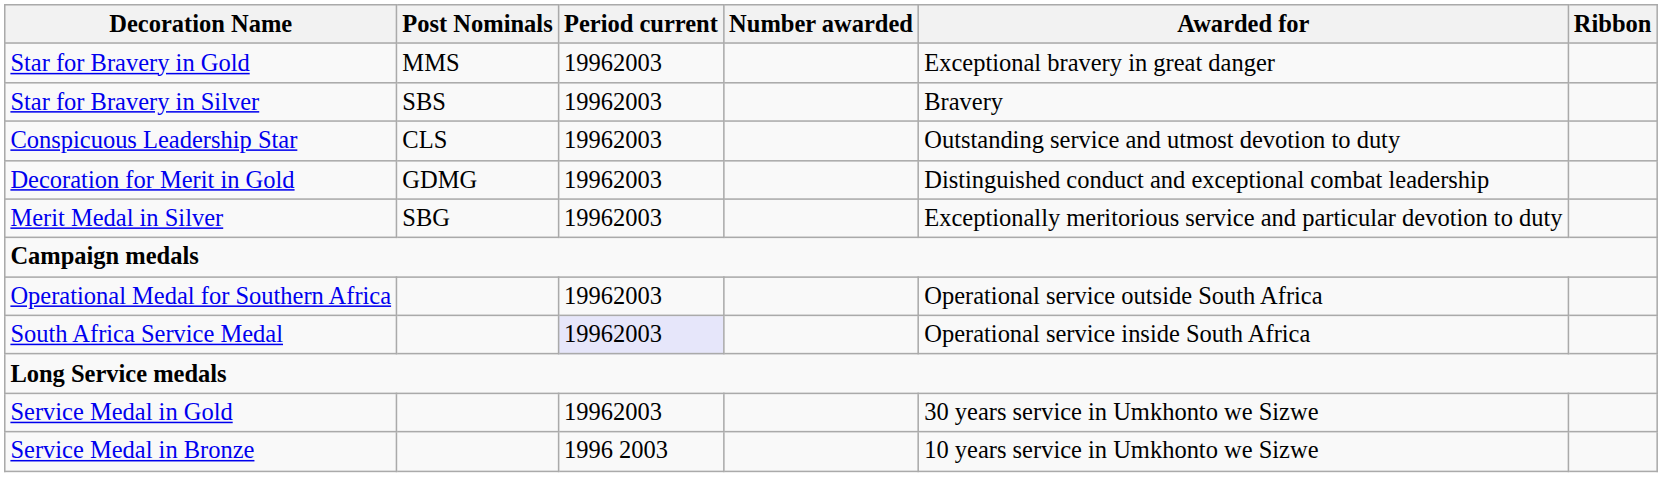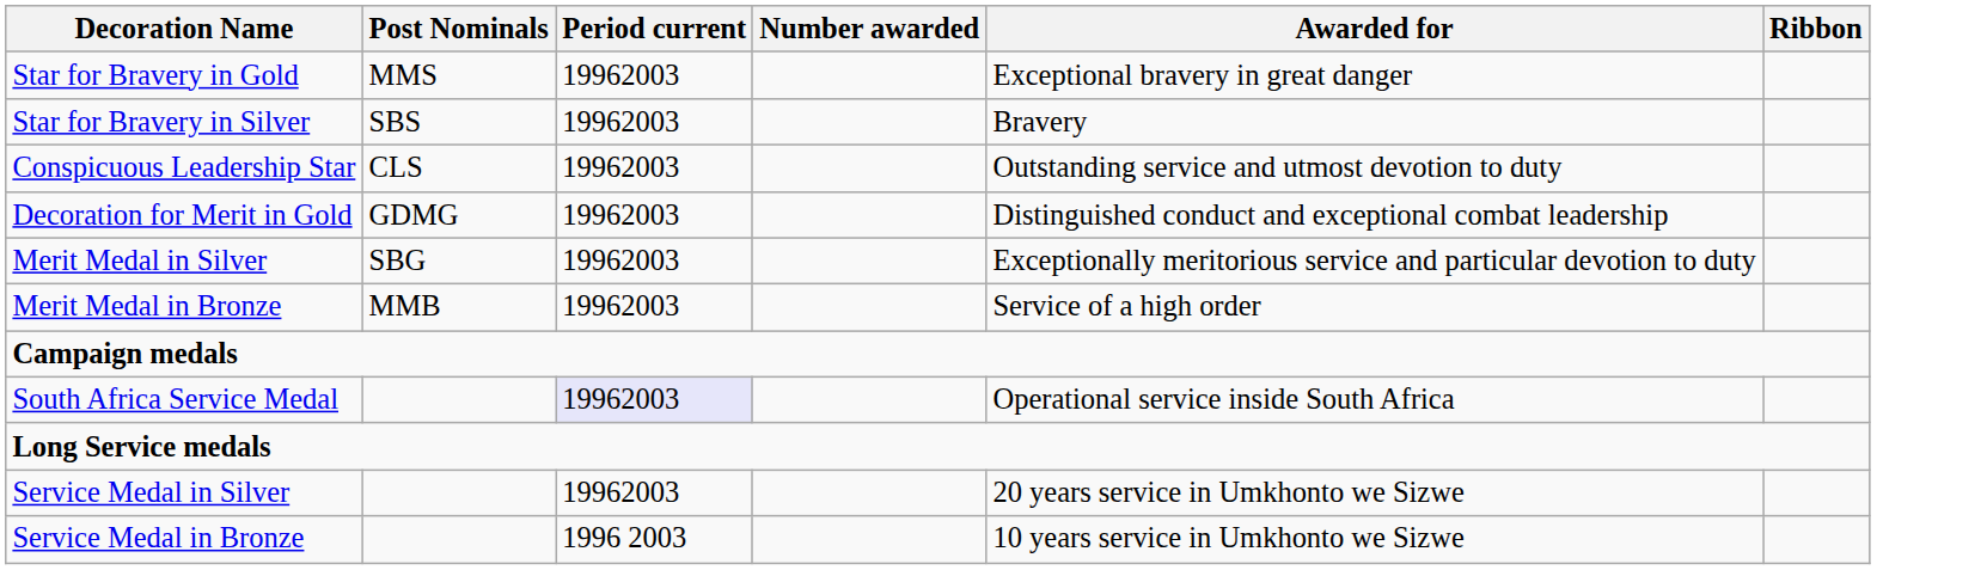+ row: Merit Medal in Bronze | MMB | 19962003 | Service of a high order
- row: Operational Medal for Southern Africa | 19962003 | Operational service outside South Africa
- row: Service Medal in Gold | 19962003 | 30 years service in Umkhonto we Sizwe
+ row: Service Medal in Silver | 19962003 | 20 years service in Umkhonto we Sizwe
